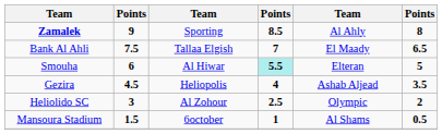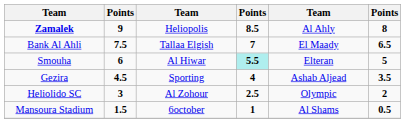Zamalek | column 3: Sporting -> Heliopolis
Gezira | column 3: Heliopolis -> Sporting
